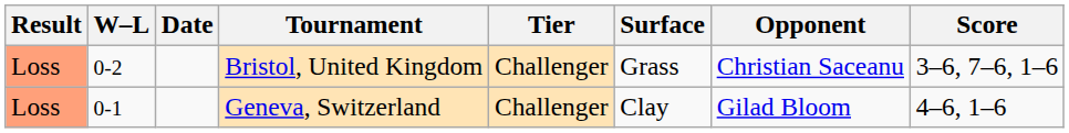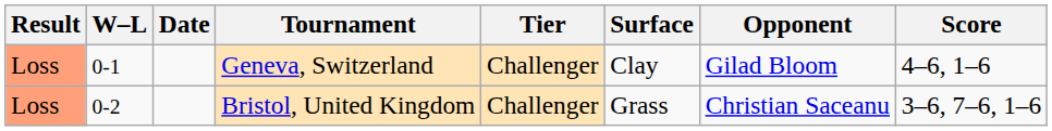rows swapped: Geneva, Switzerland <-> Bristol, United Kingdom
